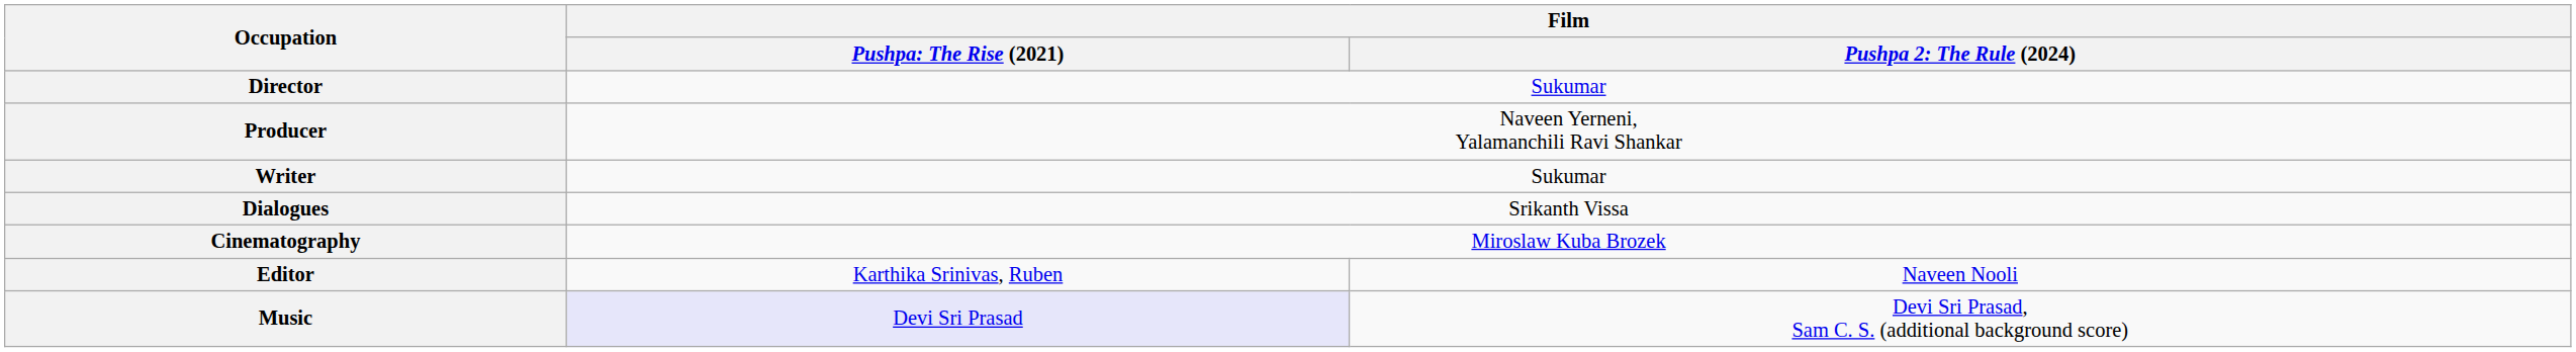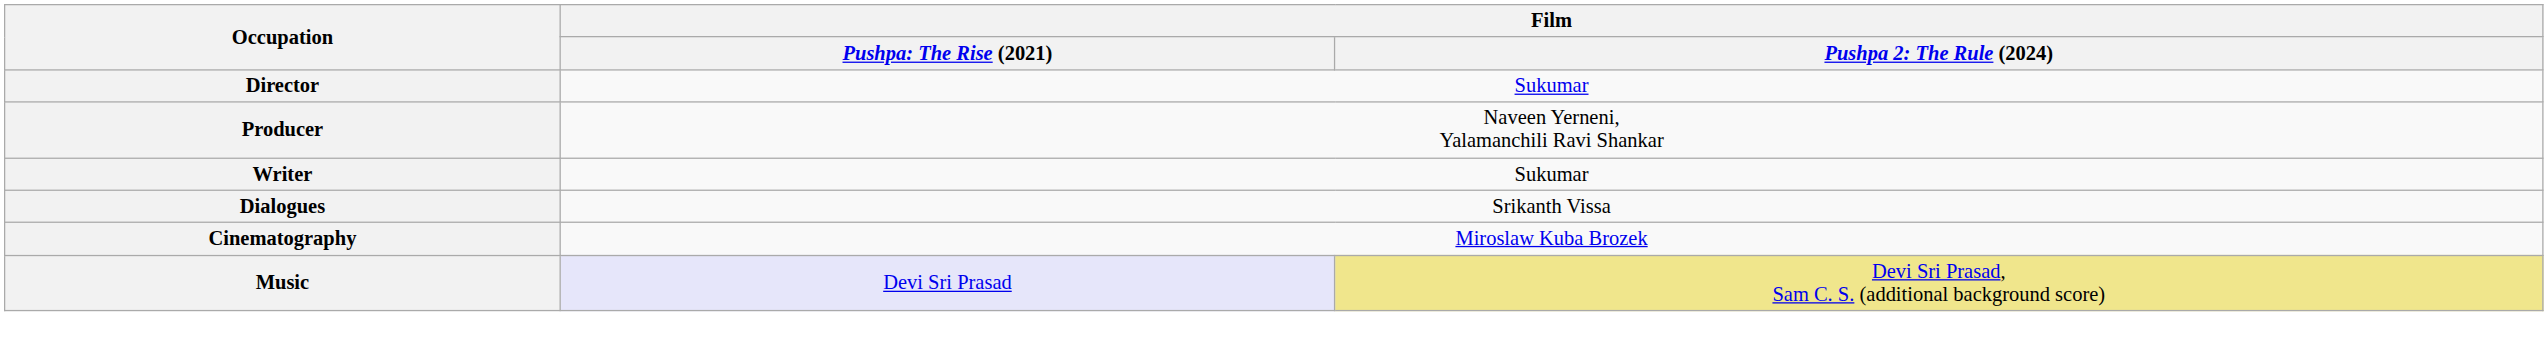- row: Editor | Karthika Srinivas, Ruben | Naveen Nooli
Music | column 3: no background -> khaki background
